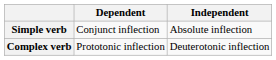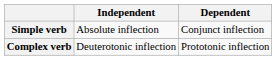columns swapped: Independent <-> Dependent
